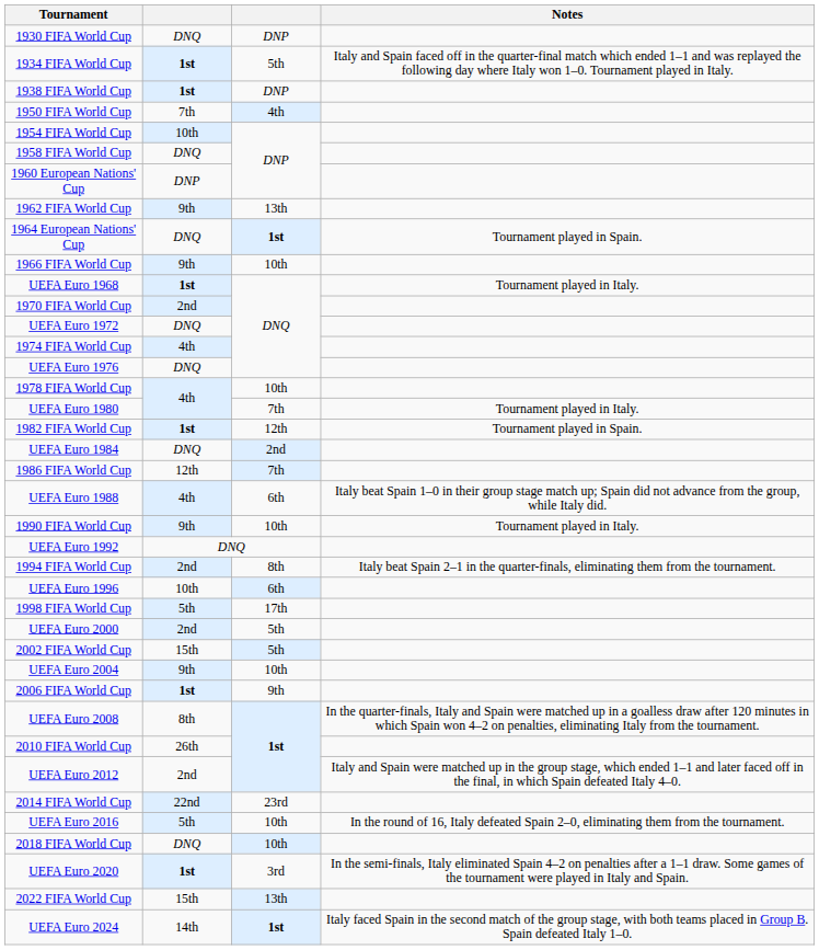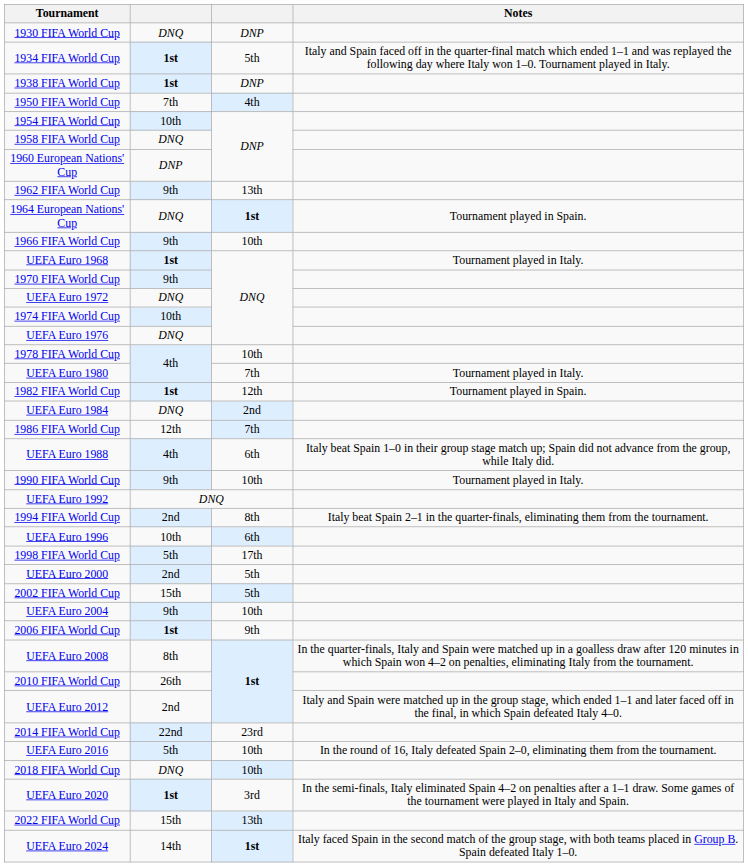1970 FIFA World Cup | column 2: 2nd -> 9th
1974 FIFA World Cup | column 2: 4th -> 10th
